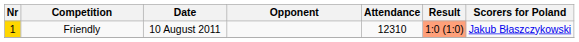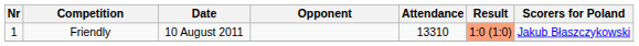Friendly | Nr: gold background -> no background
Friendly | Attendance: 12310 -> 13310
